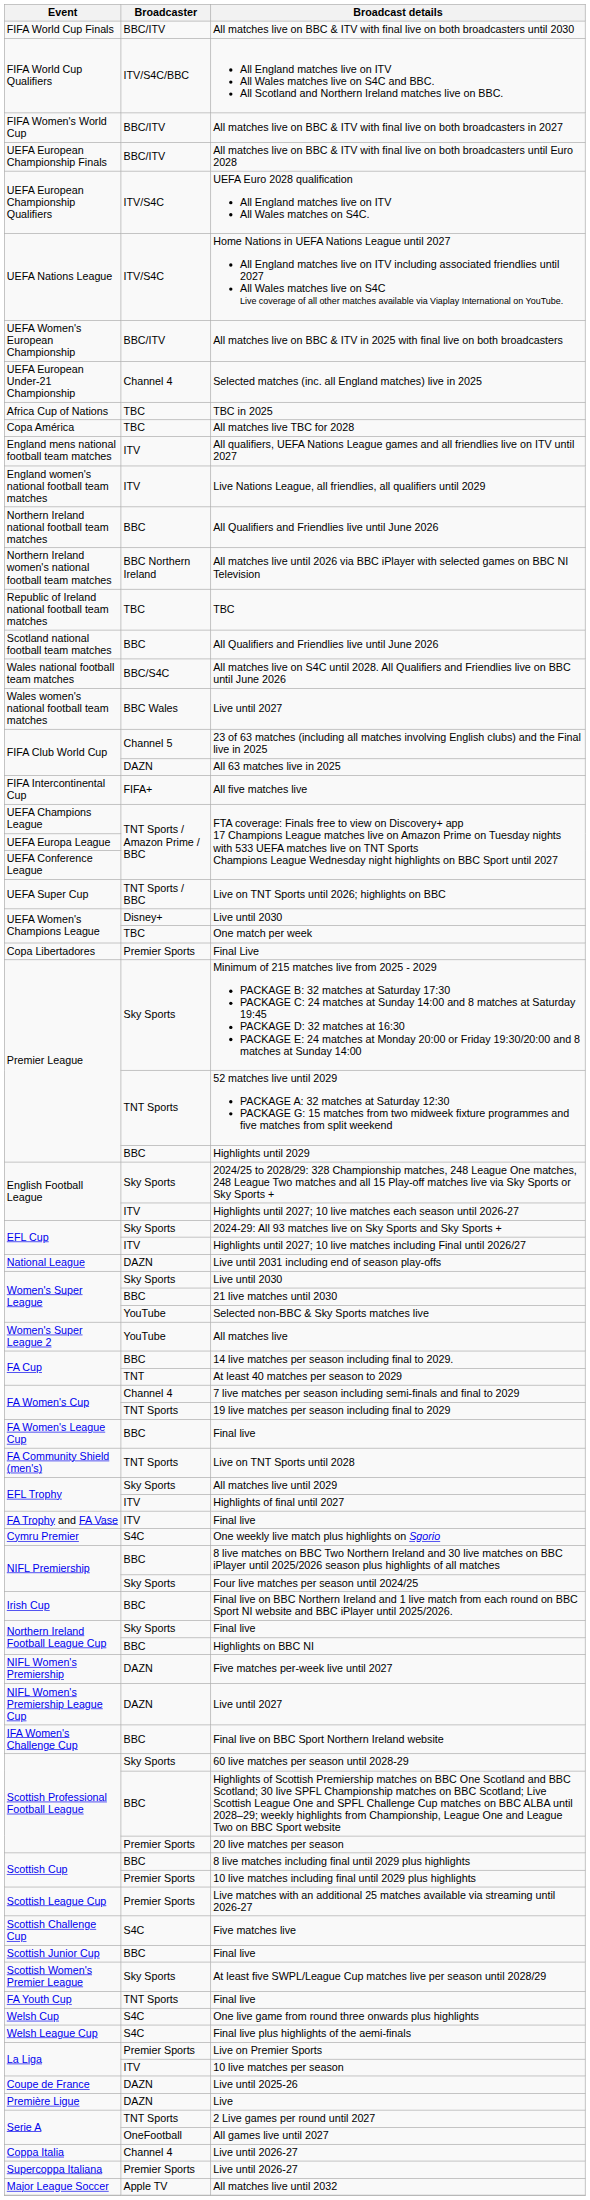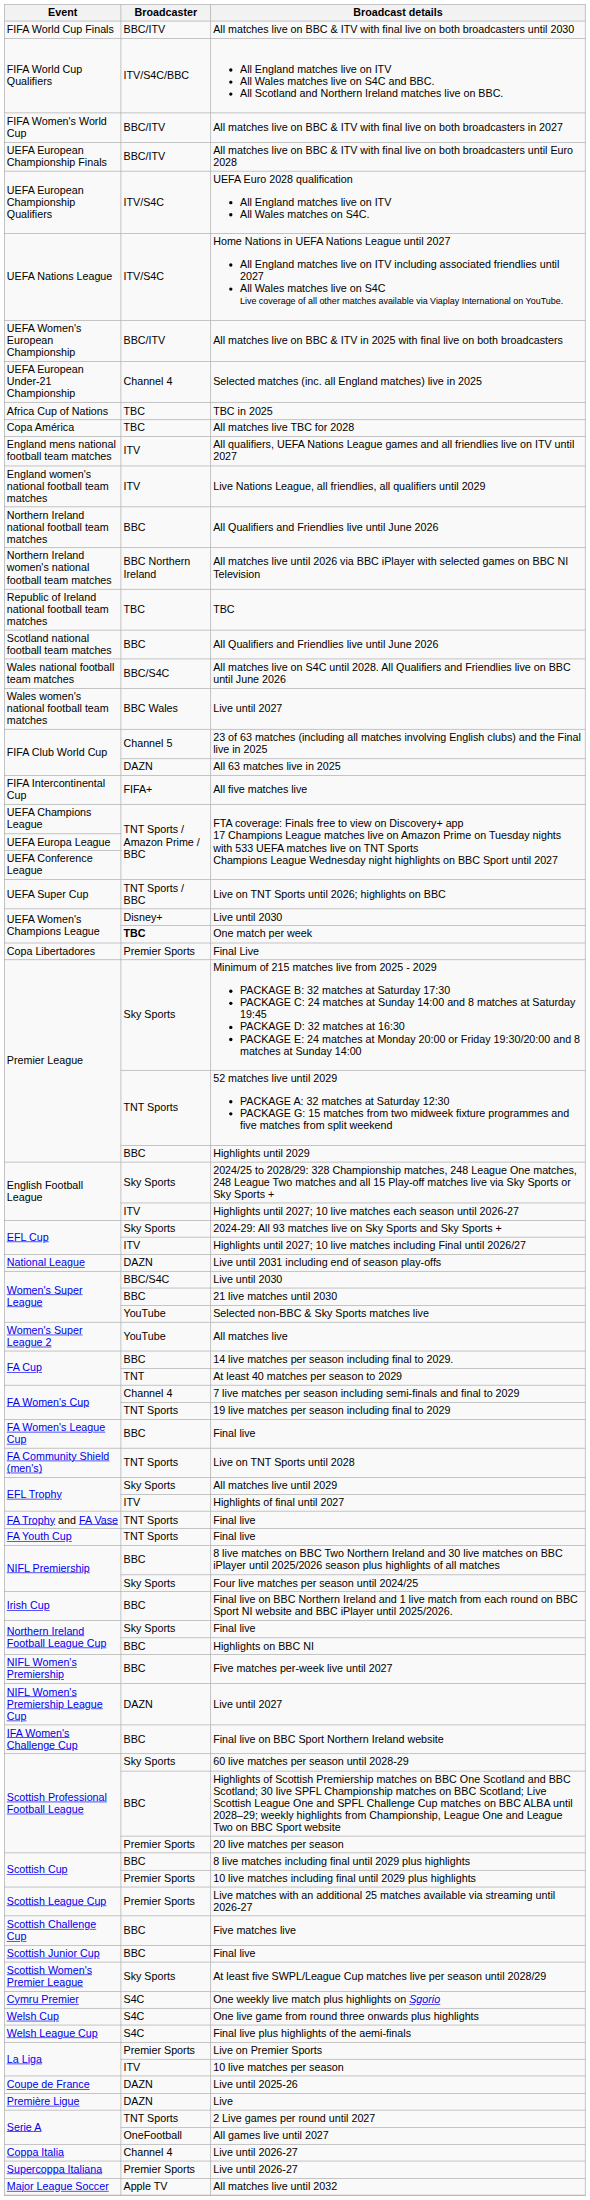One match per week | Broadcaster: normal -> bold
Women's Super League / Live until 2030 | Broadcaster: Sky Sports -> BBC/S4C
FA Trophy and FA Vase / Final live | Broadcaster: ITV -> TNT Sports
rows swapped: FA Youth Cup / Final live <-> One weekly live match plus highlights on Sgorio
Five matches per-week live until 2027 | Broadcaster: DAZN -> BBC
Five matches live | Broadcaster: S4C -> BBC
